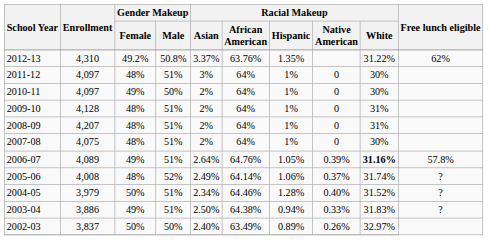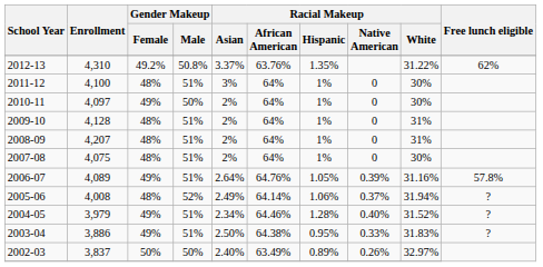2011-12 | Enrollment: 4,097 -> 4,100
2006-07 | Racial Makeup / White: bold -> normal
2005-06 | Racial Makeup / White: 31.74% -> 31.94%
2004-05 | Gender Makeup / Female: 50% -> 49%
2003-04 | Racial Makeup / Hispanic: 0.94% -> 0.95%
